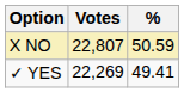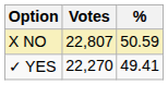✓ YES | Votes: 22,269 -> 22,270
